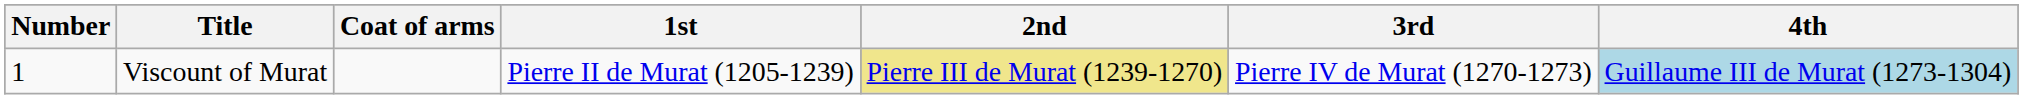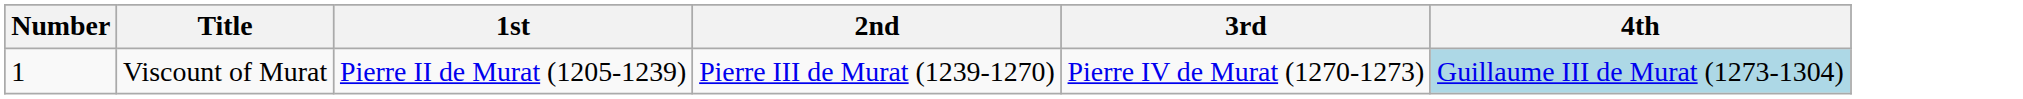- column: Coat of arms
Viscount of Murat | 2nd: khaki background -> no background
